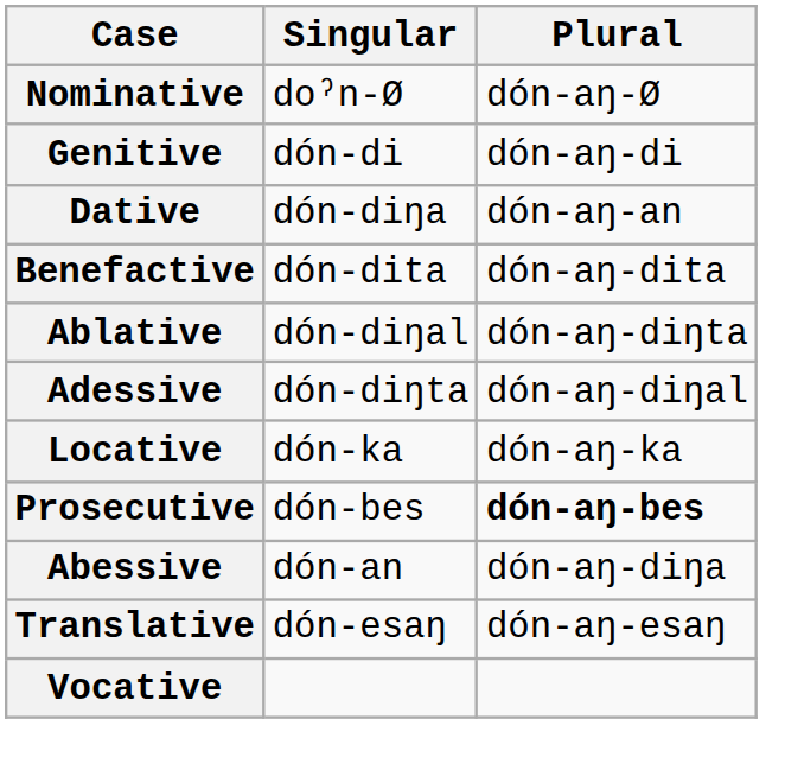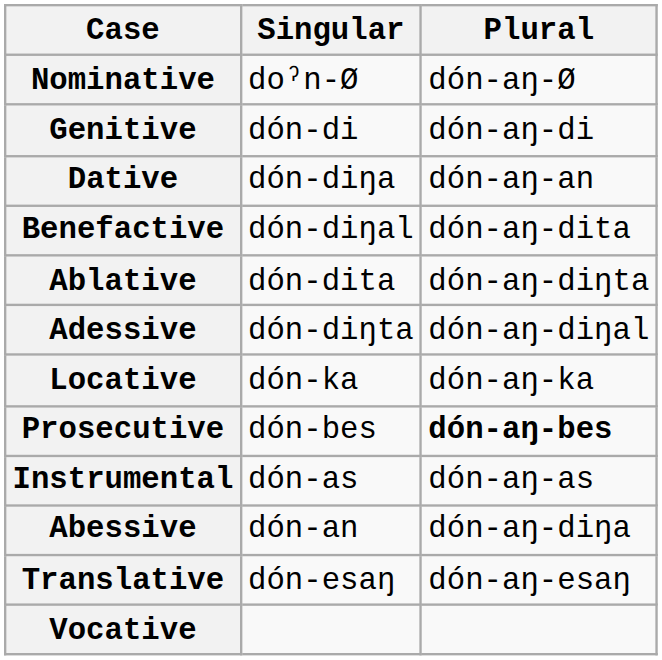Benefactive | Singular: dón-dita -> dón-diŋal
Ablative | Singular: dón-diŋal -> dón-dita
+ row: Instrumental | dón-as | dón-aŋ-as
